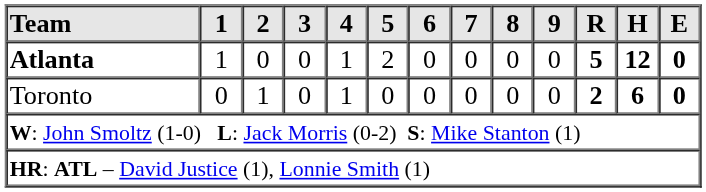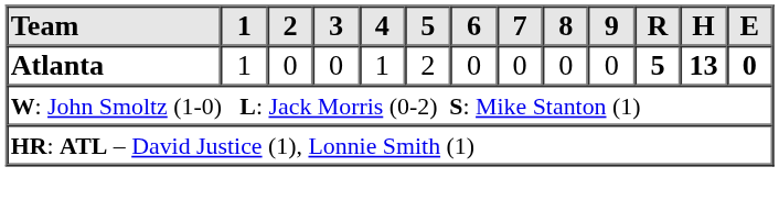Atlanta | H: 12 -> 13
- row: Toronto | 0 | 1 | 0 | 1 | 0 | 0 | 0 | 0 | 0 | 2 | 6 | 0
